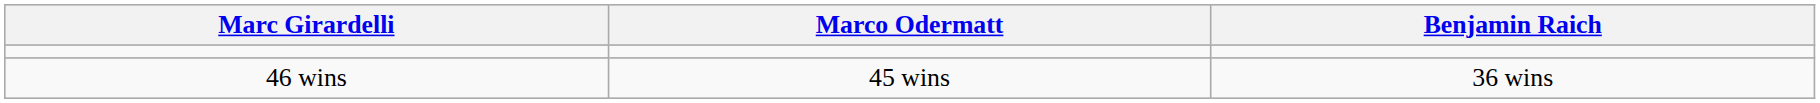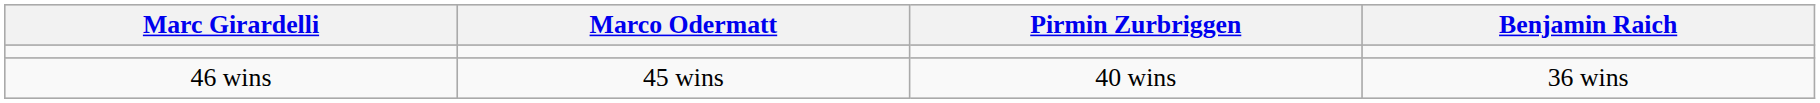+ column: Pirmin Zurbriggen | 40 wins
